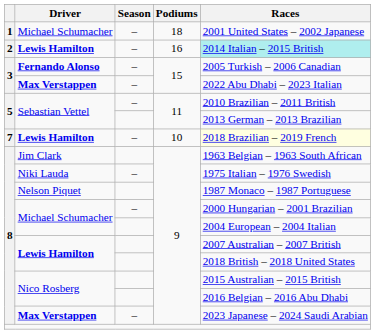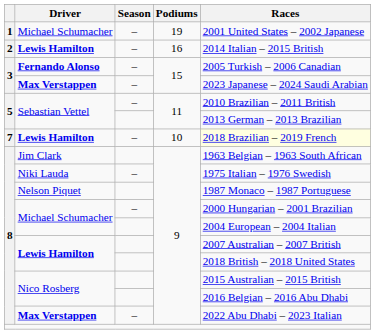1 / Michael Schumacher | Podiums: 18 -> 19
2 / Lewis Hamilton | Races: paleturquoise background -> no background
3 / Max Verstappen | Races: 2022 Abu Dhabi – 2023 Italian -> 2023 Japanese – 2024 Saudi Arabian
8 / Max Verstappen | Races: 2023 Japanese – 2024 Saudi Arabian -> 2022 Abu Dhabi – 2023 Italian
